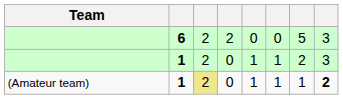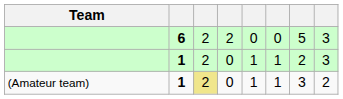(Amateur team) | column 7: 1 -> 3
(Amateur team) | column 8: bold -> normal
